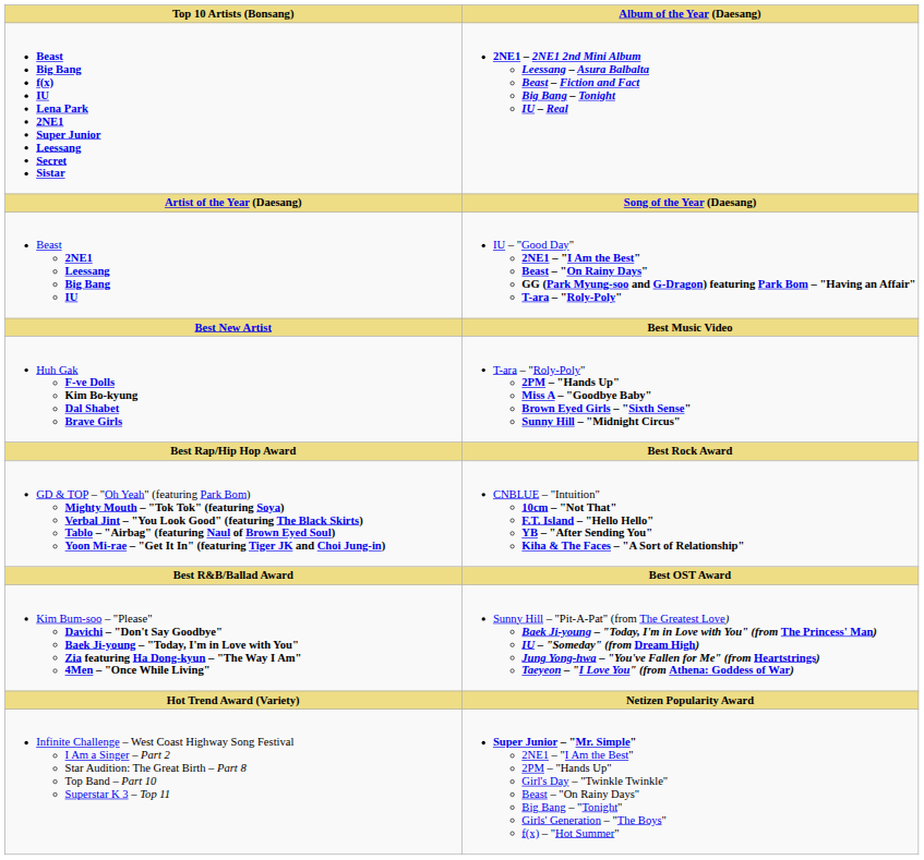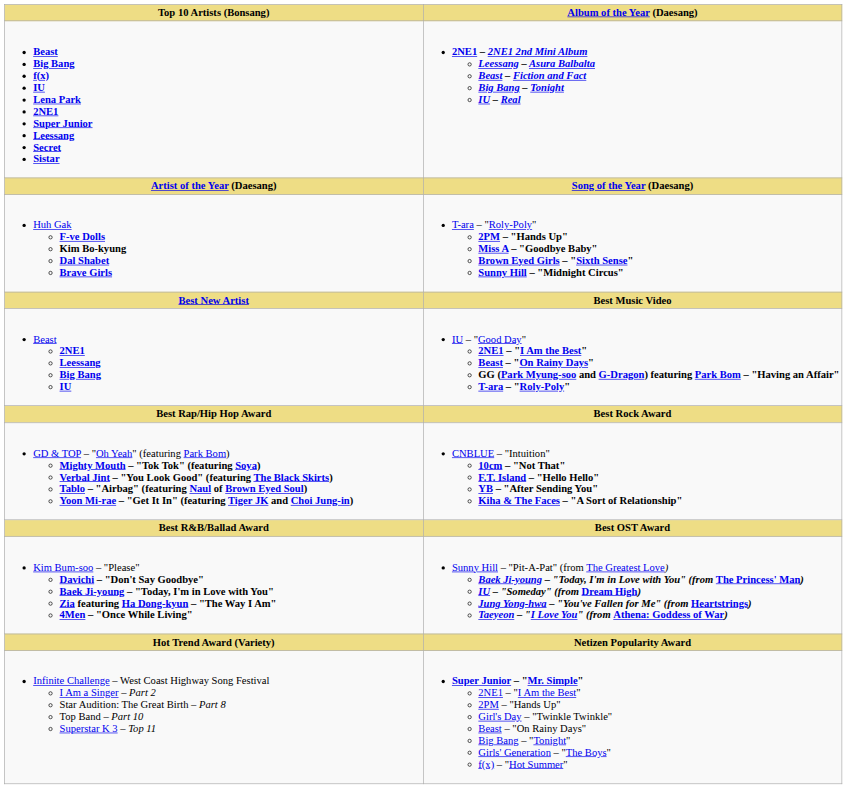rows swapped: Beast 2NE1 Leessang Big Bang IU <-> Huh Gak F-ve Dolls Kim Bo-kyung Dal Shabet Brave Girls
